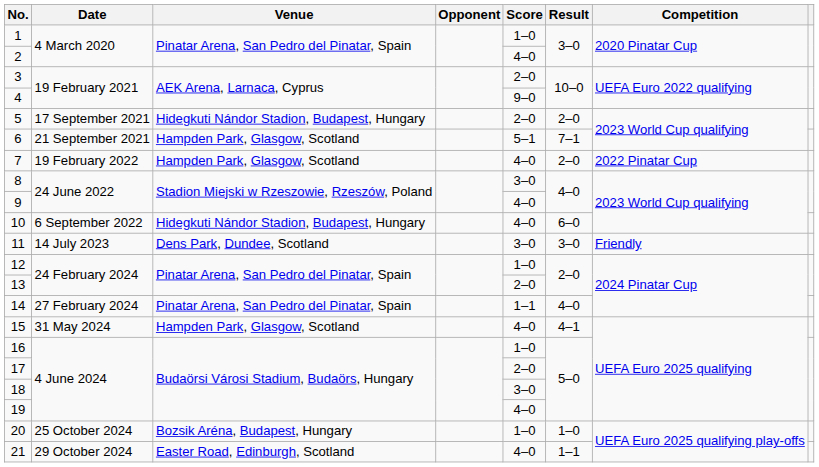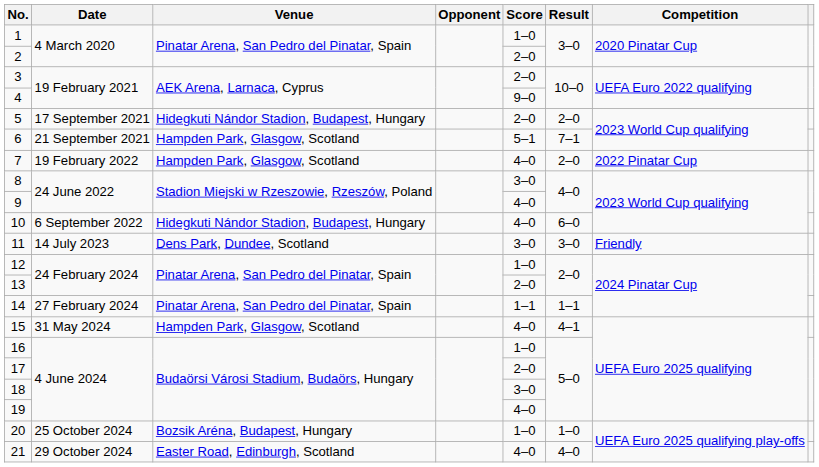2 | Score: 4–0 -> 2–0
14 | Result: 4–0 -> 1–1
21 | Result: 1–1 -> 4–0
